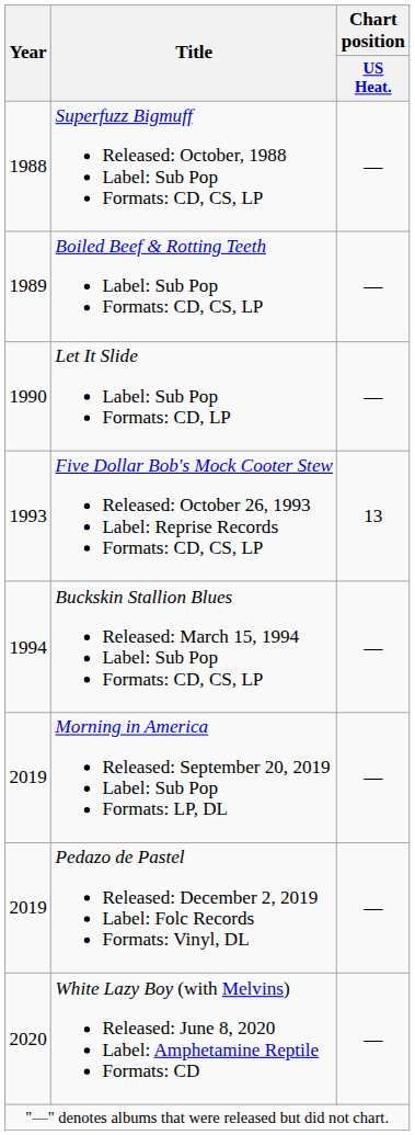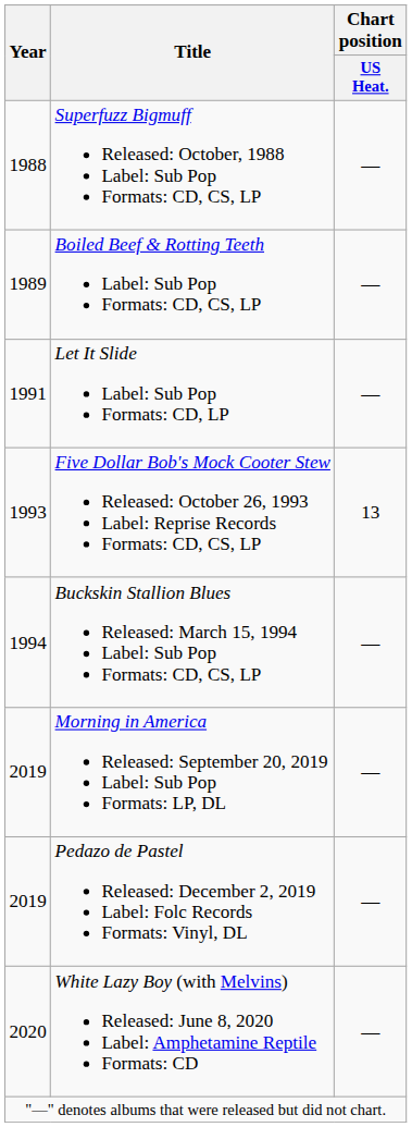Let It Slide Label: Sub Pop Formats: CD, LP | Year: 1990 -> 1991
